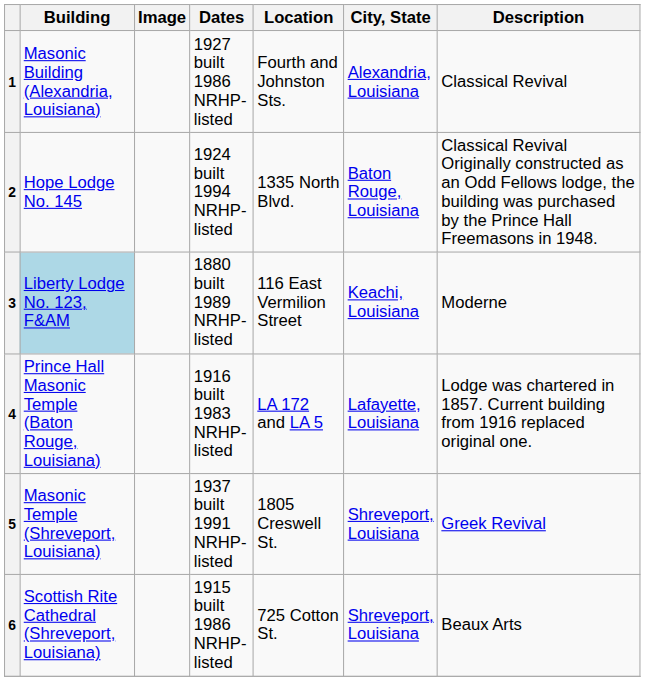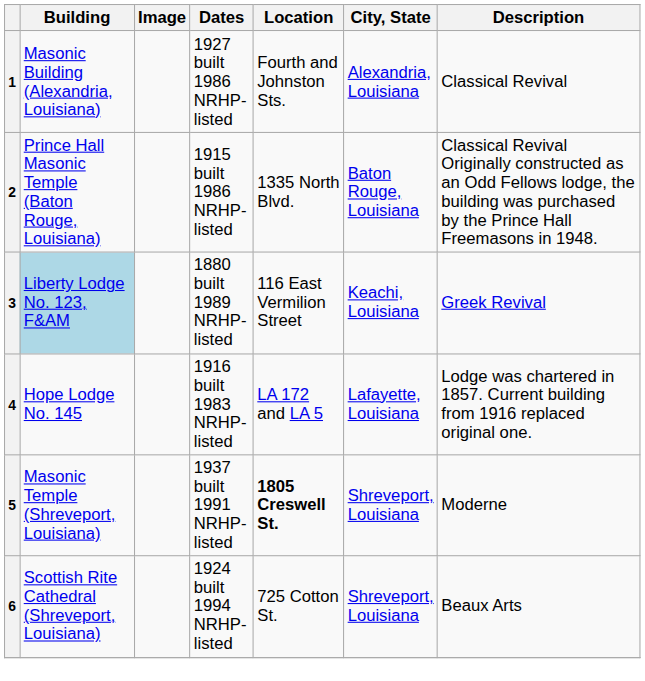2 | Building: Hope Lodge No. 145 -> Prince Hall Masonic Temple (Baton Rouge, Louisiana)
2 | Dates: 1924 built 1994 NRHP-listed -> 1915 built 1986 NRHP-listed
3 | Description: Moderne -> Greek Revival
4 | Building: Prince Hall Masonic Temple (Baton Rouge, Louisiana) -> Hope Lodge No. 145
5 | Location: normal -> bold
5 | Description: Greek Revival -> Moderne
6 | Dates: 1915 built 1986 NRHP-listed -> 1924 built 1994 NRHP-listed
